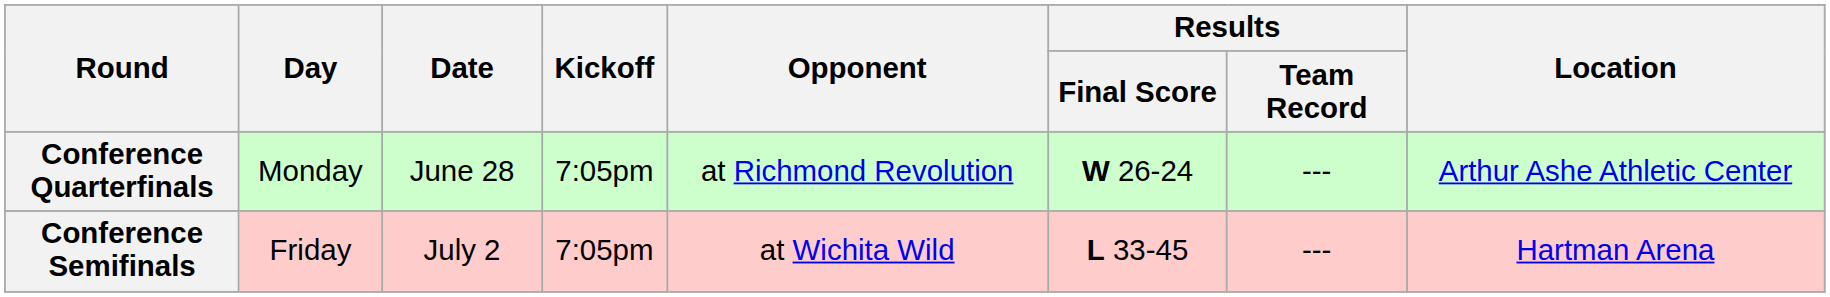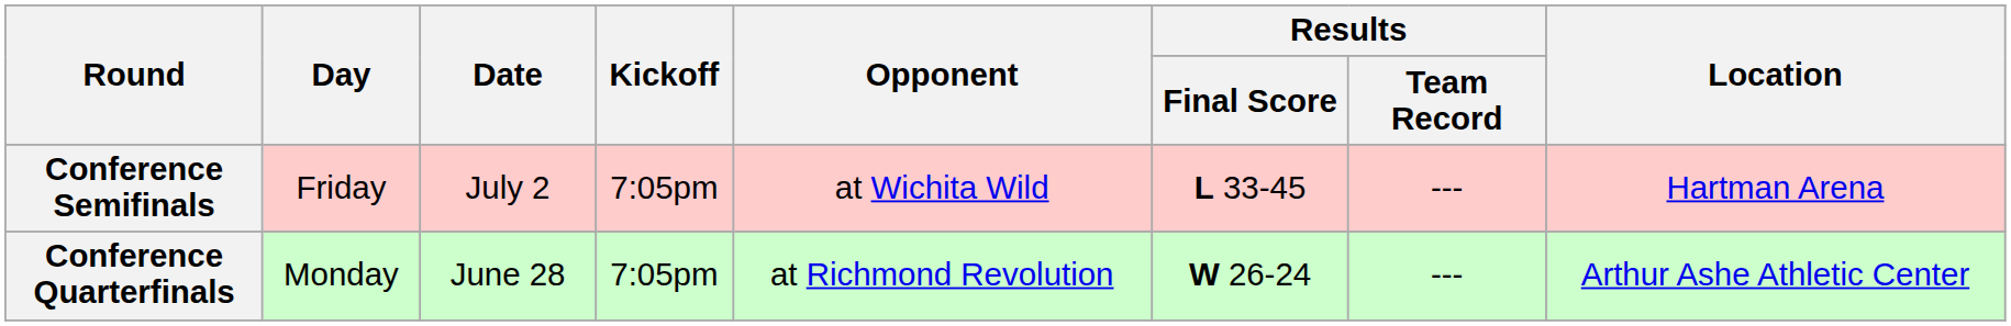rows swapped: Conference Quarterfinals <-> Conference Semifinals
